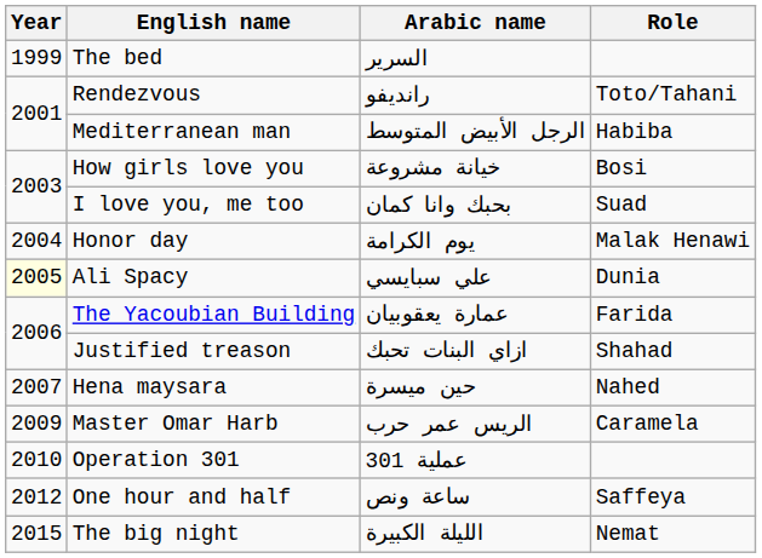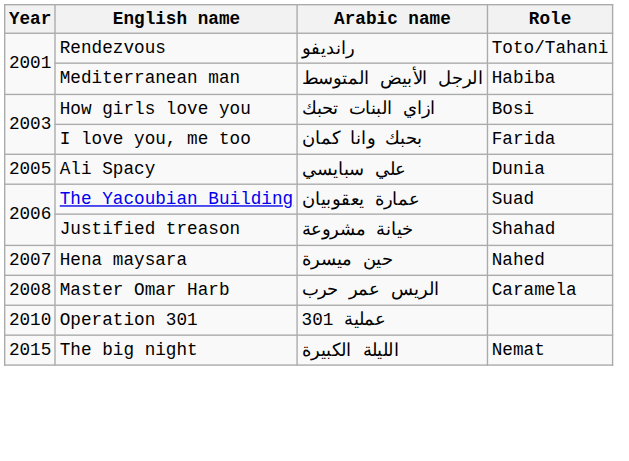- row: 1999 | The bed | السرير
How girls love you | Arabic name: خيانة مشروعة -> ازاي البنات تحبك
I love you, me too | Role: Suad -> Farida
- row: 2004 | Honor day | يوم الكرامة | Malak Henawi
Ali Spacy | Year: lightyellow background -> no background
The Yacoubian Building | Role: Farida -> Suad
Justified treason | Arabic name: ازاي البنات تحبك -> خيانة مشروعة
Master Omar Harb | Year: 2009 -> 2008
- row: 2012 | One hour and half | ساعة ونص | Saffeya
